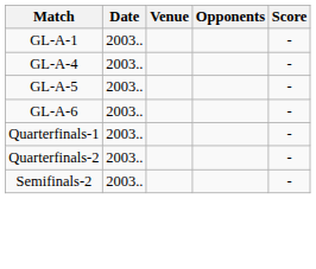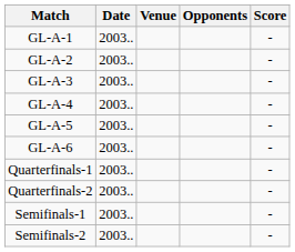+ row: GL-A-2 | 2003.. | -
+ row: GL-A-3 | 2003.. | -
+ row: Semifinals-1 | 2003.. | -
